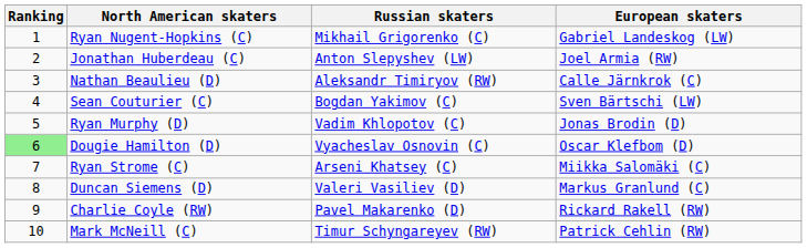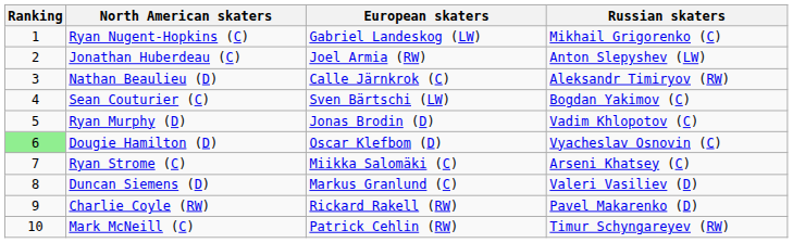columns swapped: European skaters <-> Russian skaters
